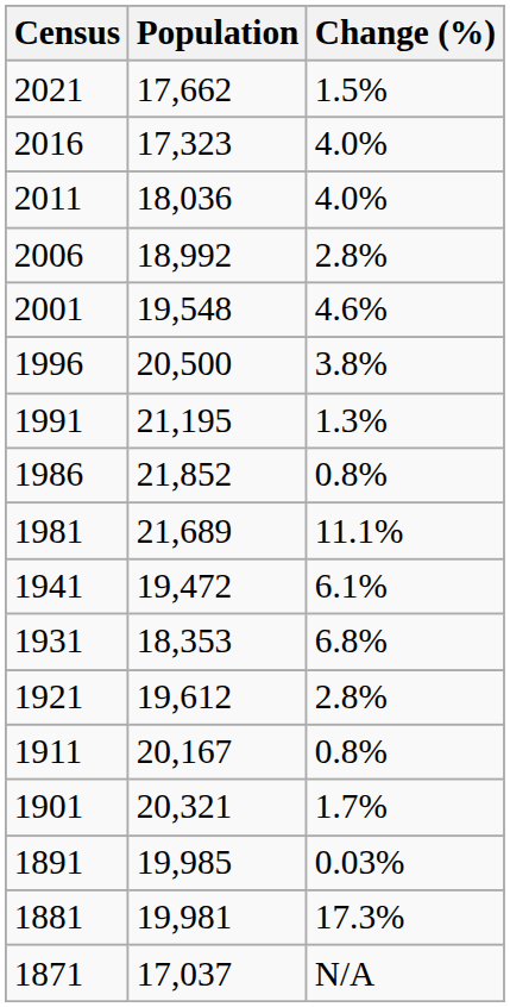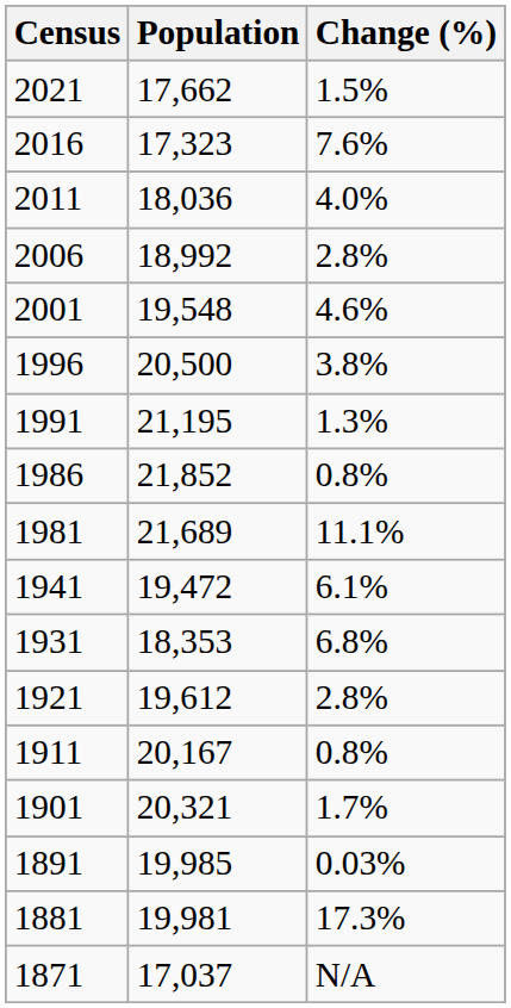2016 | Change (%): 4.0% -> 7.6%
